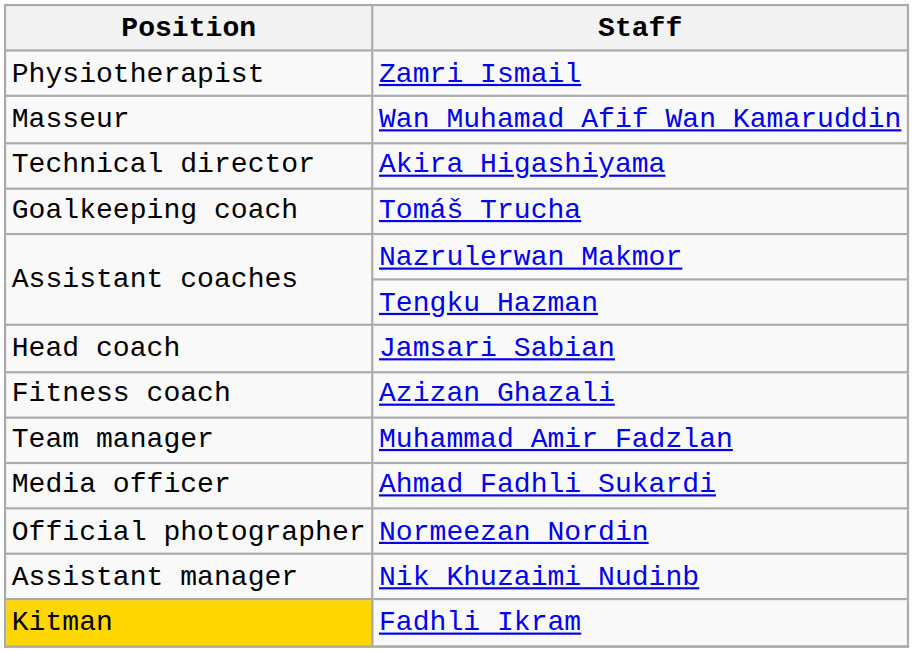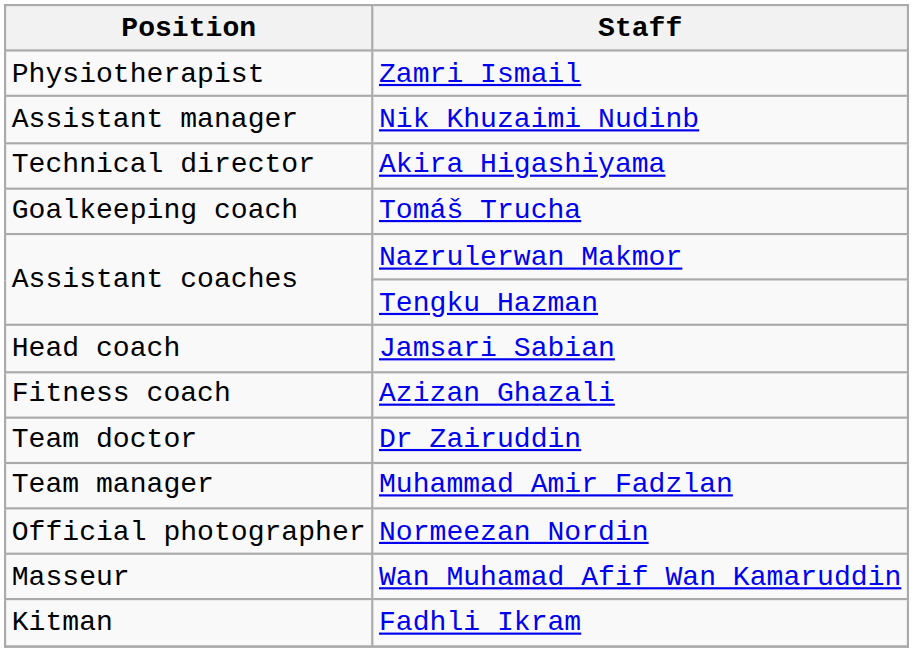rows swapped: Nik Khuzaimi Nudinb <-> Wan Muhamad Afif Wan Kamaruddin
+ row: Team doctor | Dr Zairuddin
- row: Media officer | Ahmad Fadhli Sukardi
Fadhli Ikram | Position: gold background -> no background
